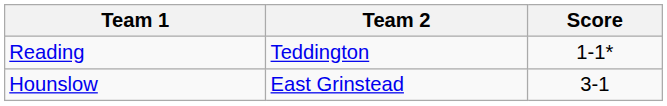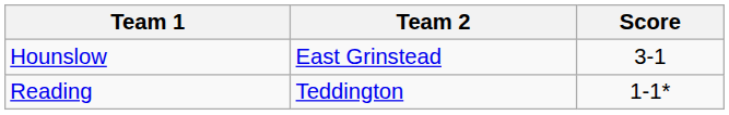rows swapped: Reading <-> Hounslow
